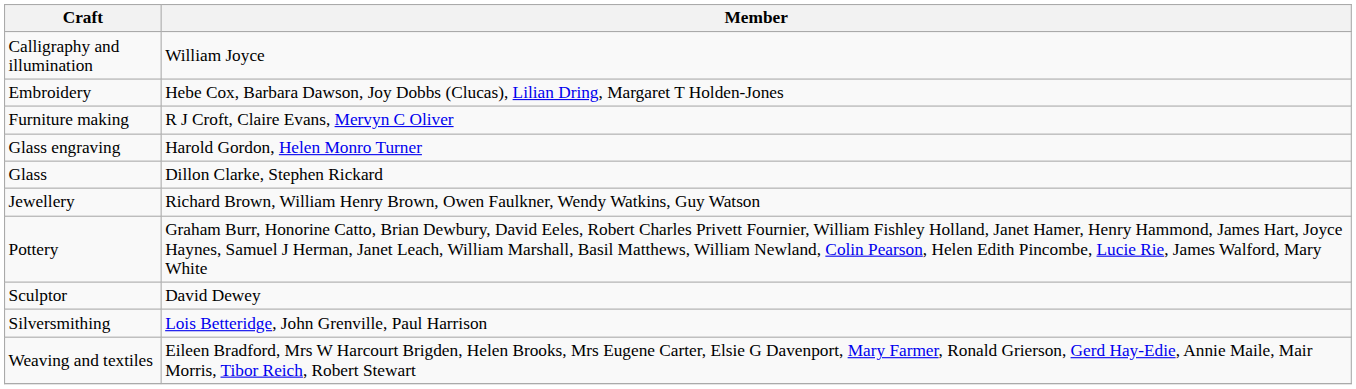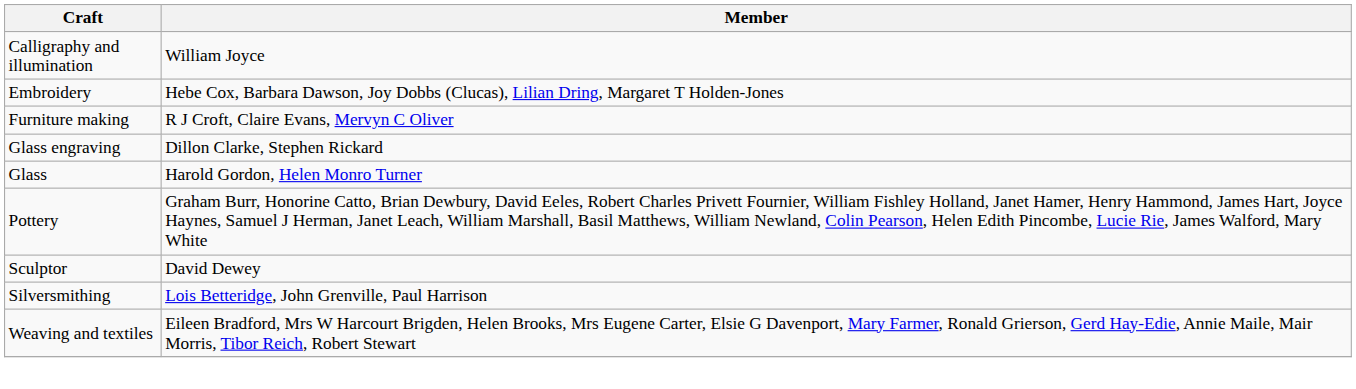Glass engraving | Member: Harold Gordon, Helen Monro Turner -> Dillon Clarke, Stephen Rickard
Glass | Member: Dillon Clarke, Stephen Rickard -> Harold Gordon, Helen Monro Turner
- row: Jewellery | Richard Brown, William Henry Brown, Owen Faulkner, Wendy Watkins, Guy Watson
